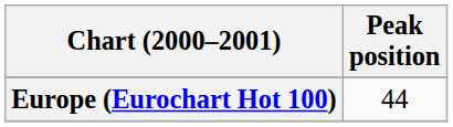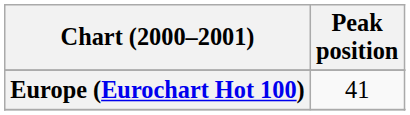Europe (Eurochart Hot 100) | Peak position: 44 -> 41
